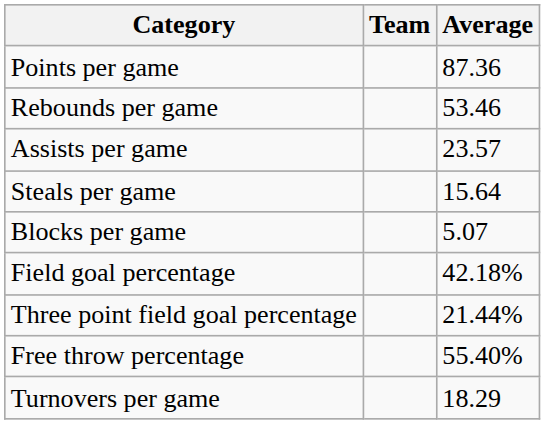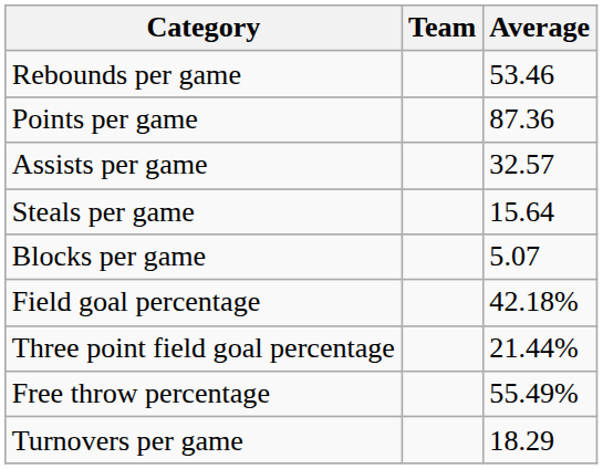rows swapped: Points per game <-> Rebounds per game
Assists per game | Average: 23.57 -> 32.57
Free throw percentage | Average: 55.40% -> 55.49%
